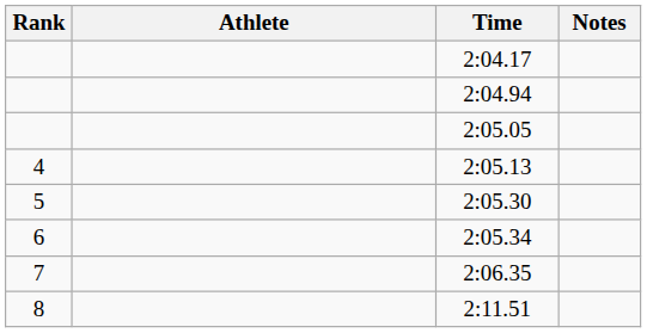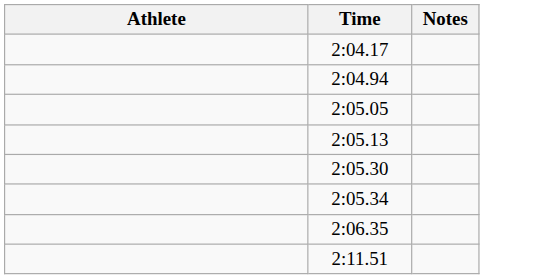- column: Rank | 4 | 5 | 6 | 7 | 8
